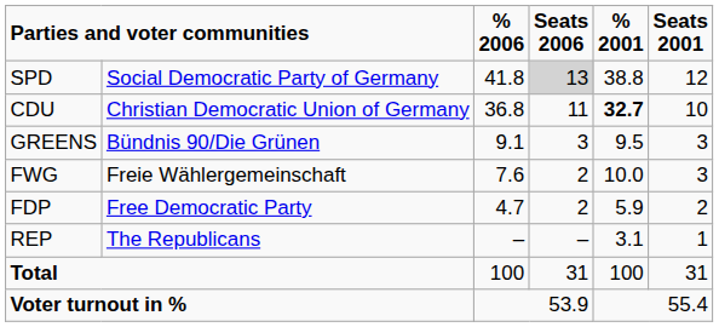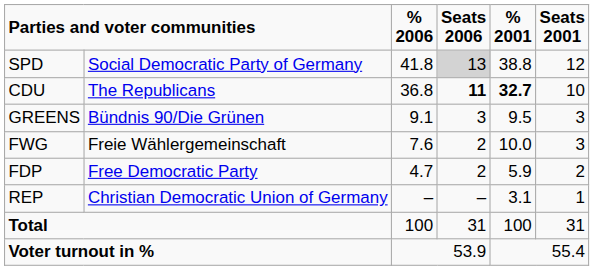CDU | column 2: Christian Democratic Union of Germany -> The Republicans
CDU | Seats 2006: normal -> bold
REP | column 2: The Republicans -> Christian Democratic Union of Germany
